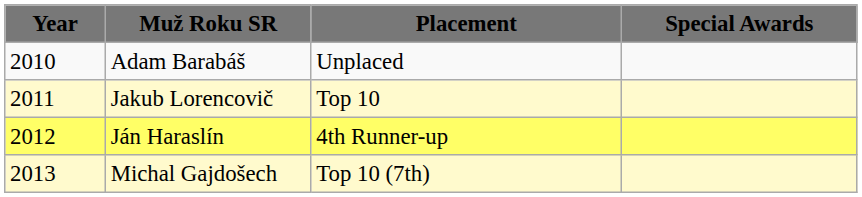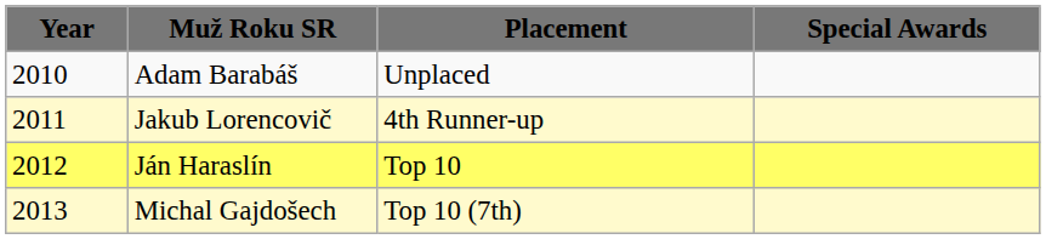Jakub Lorencovič | column 3: Top 10 -> 4th Runner-up
Ján Haraslín | column 3: 4th Runner-up -> Top 10
